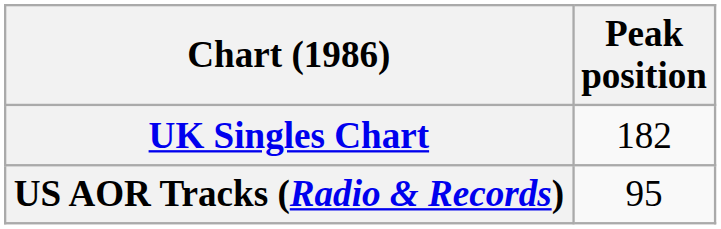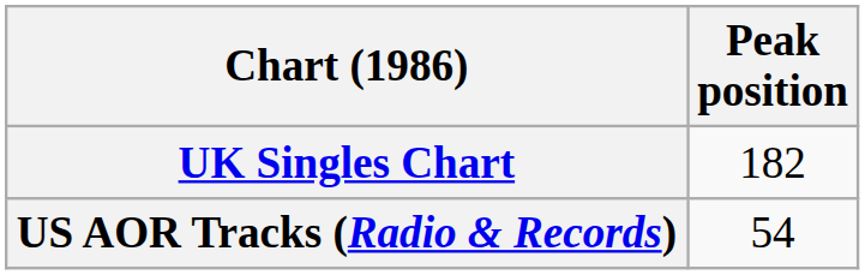US AOR Tracks (Radio & Records) | Peak position: 95 -> 54
